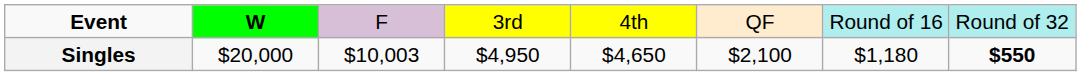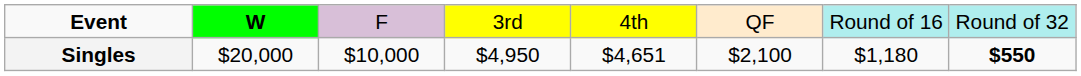Singles | column 3: $10,003 -> $10,000
Singles | column 5: $4,650 -> $4,651
